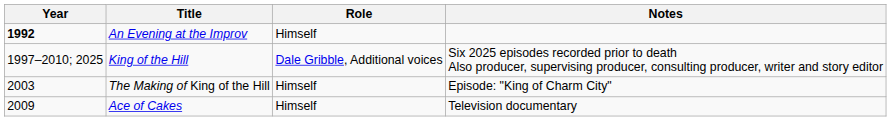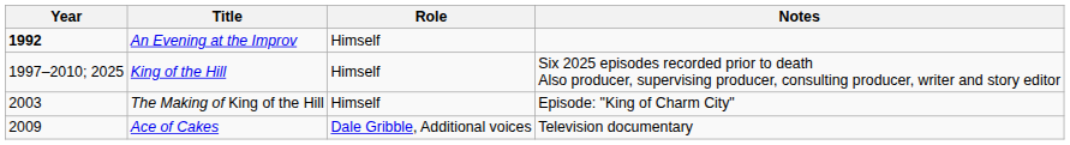King of the Hill | Role: Dale Gribble, Additional voices -> Himself
Ace of Cakes | Role: Himself -> Dale Gribble, Additional voices
